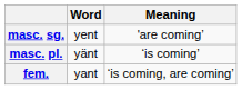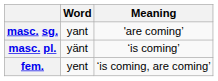masc. sg. | Word: yent -> yant
fem. | Word: yant -> yent
